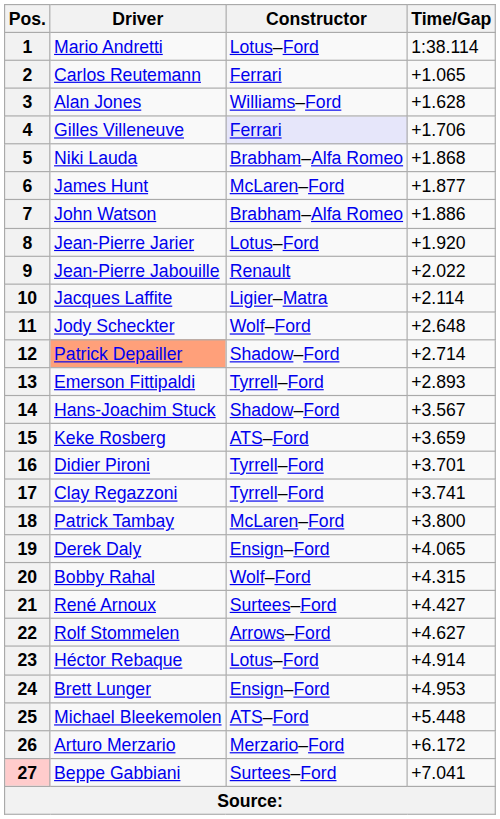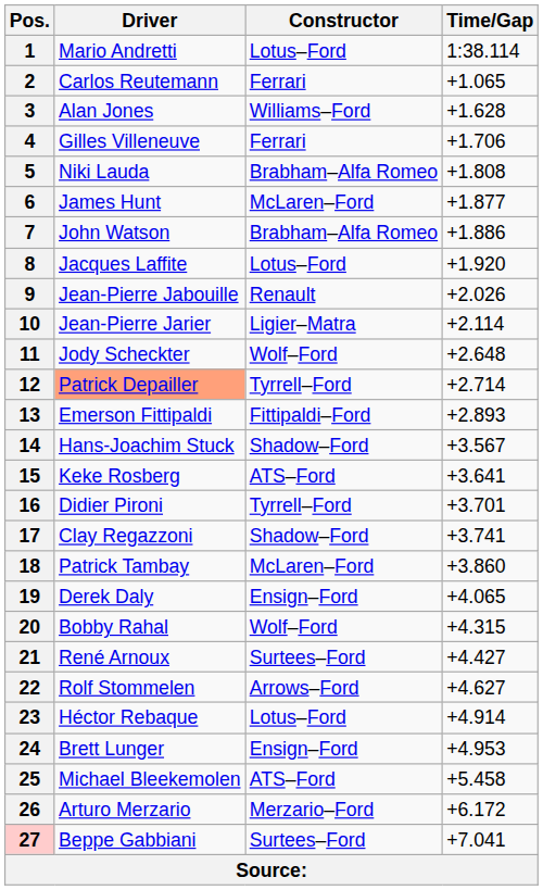4 | Constructor: lavender background -> no background
5 | Time/Gap: +1.868 -> +1.808
8 | Driver: Jean-Pierre Jarier -> Jacques Laffite
9 | Time/Gap: +2.022 -> +2.026
10 | Driver: Jacques Laffite -> Jean-Pierre Jarier
12 | Constructor: Shadow–Ford -> Tyrrell–Ford
13 | Constructor: Tyrrell–Ford -> Fittipaldi–Ford
15 | Time/Gap: +3.659 -> +3.641
17 | Constructor: Tyrrell–Ford -> Shadow–Ford
18 | Time/Gap: +3.800 -> +3.860
25 | Time/Gap: +5.448 -> +5.458
